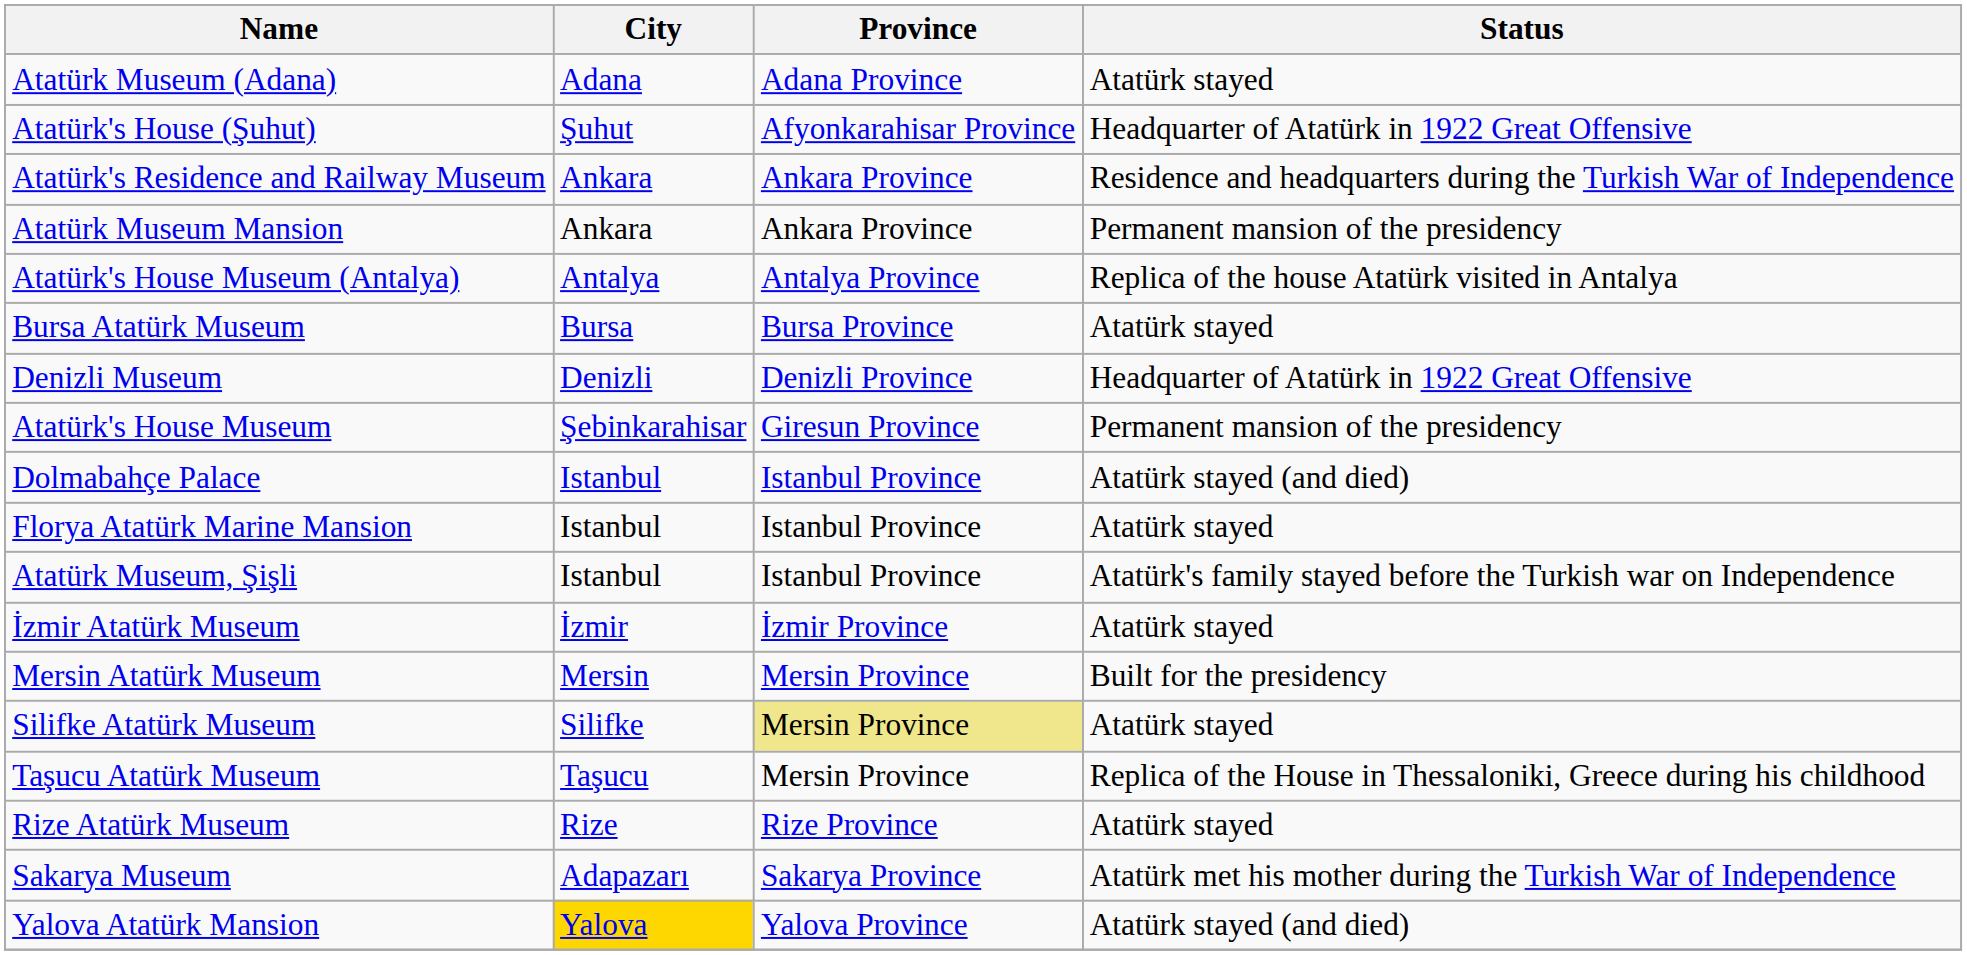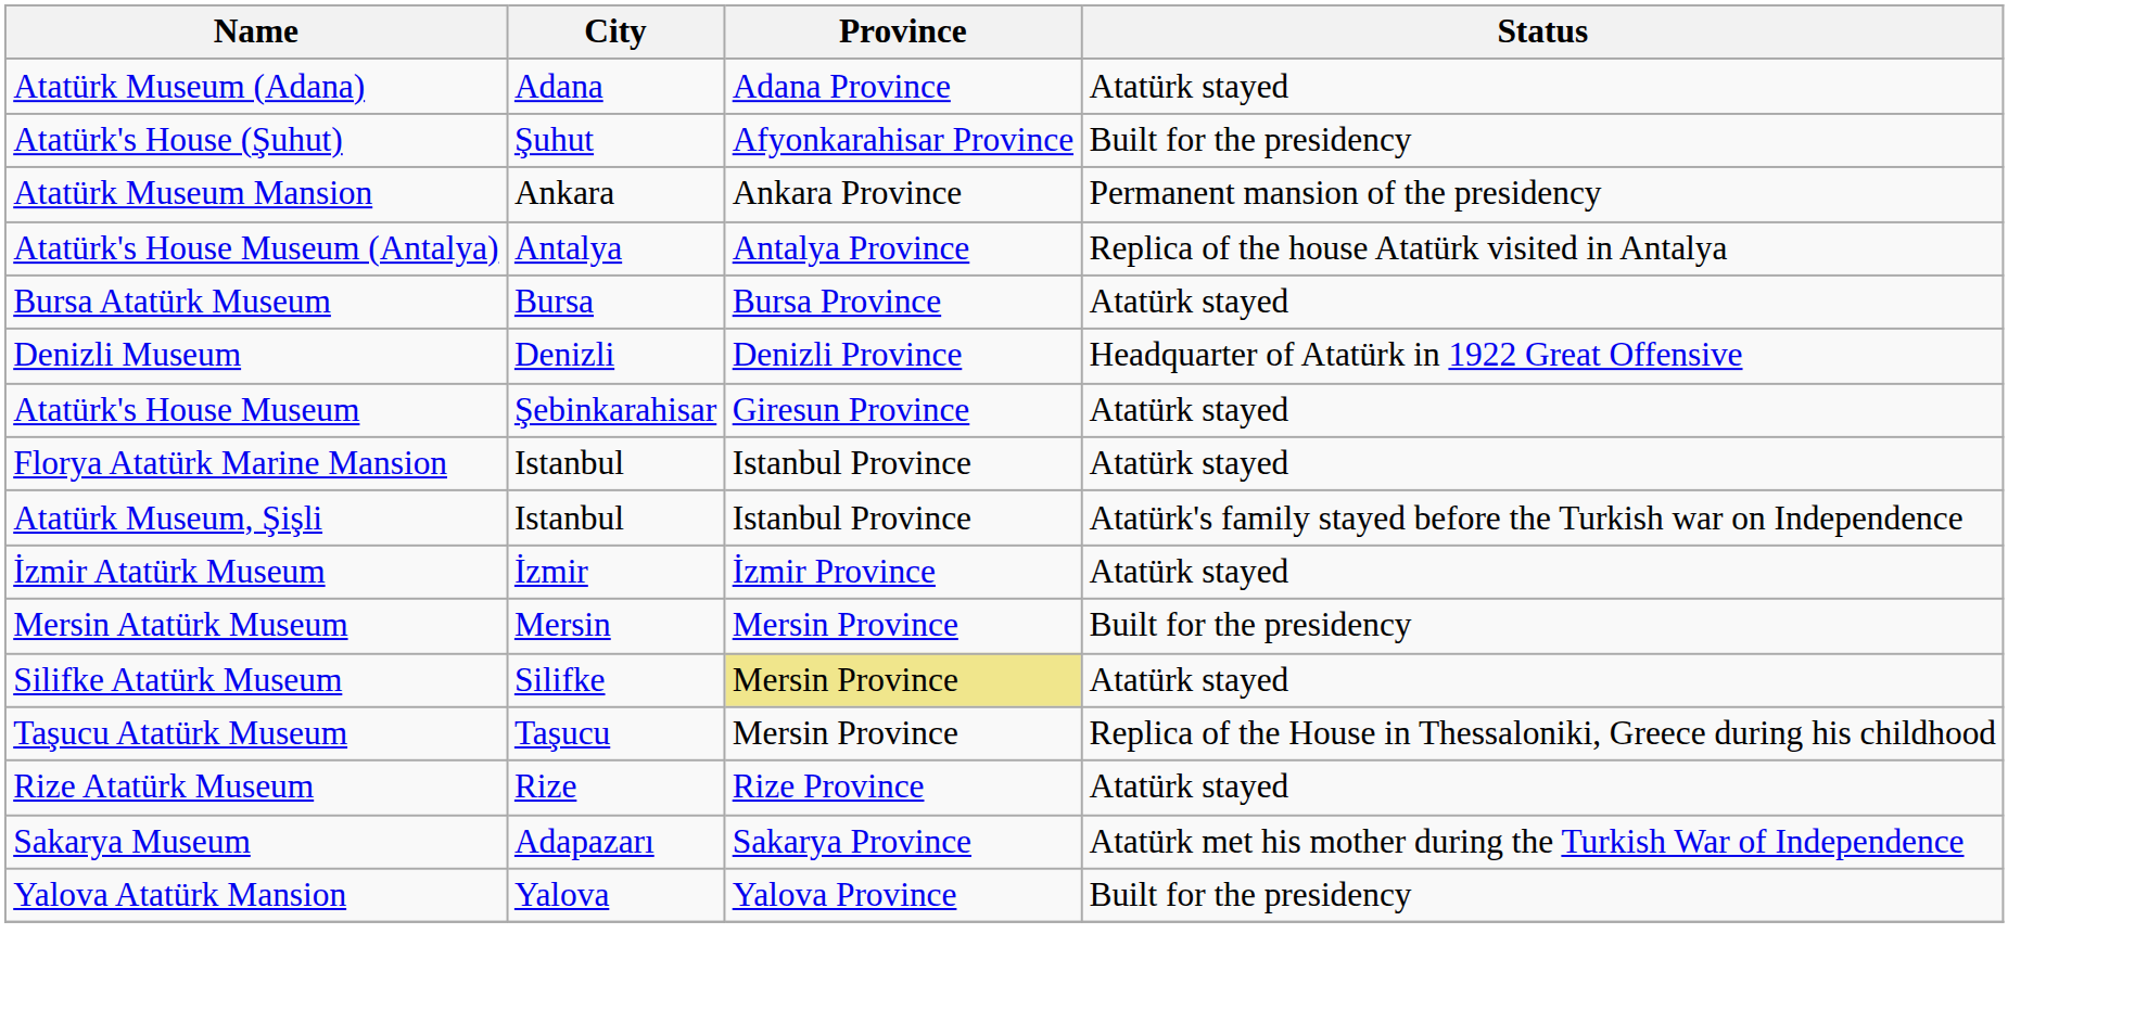Atatürk's House (Şuhut) | Status: Headquarter of Atatürk in 1922 Great Offensive -> Built for the presidency
- row: Atatürk's Residence and Railway Museum | Ankara | Ankara Province | Residence and headquarters during the Turkish War of Independence
Atatürk's House Museum | Status: Permanent mansion of the presidency -> Atatürk stayed
- row: Dolmabahçe Palace | Istanbul | Istanbul Province | Atatürk stayed (and died)
Yalova Atatürk Mansion | City: gold background -> no background
Yalova Atatürk Mansion | Status: Atatürk stayed (and died) -> Built for the presidency
